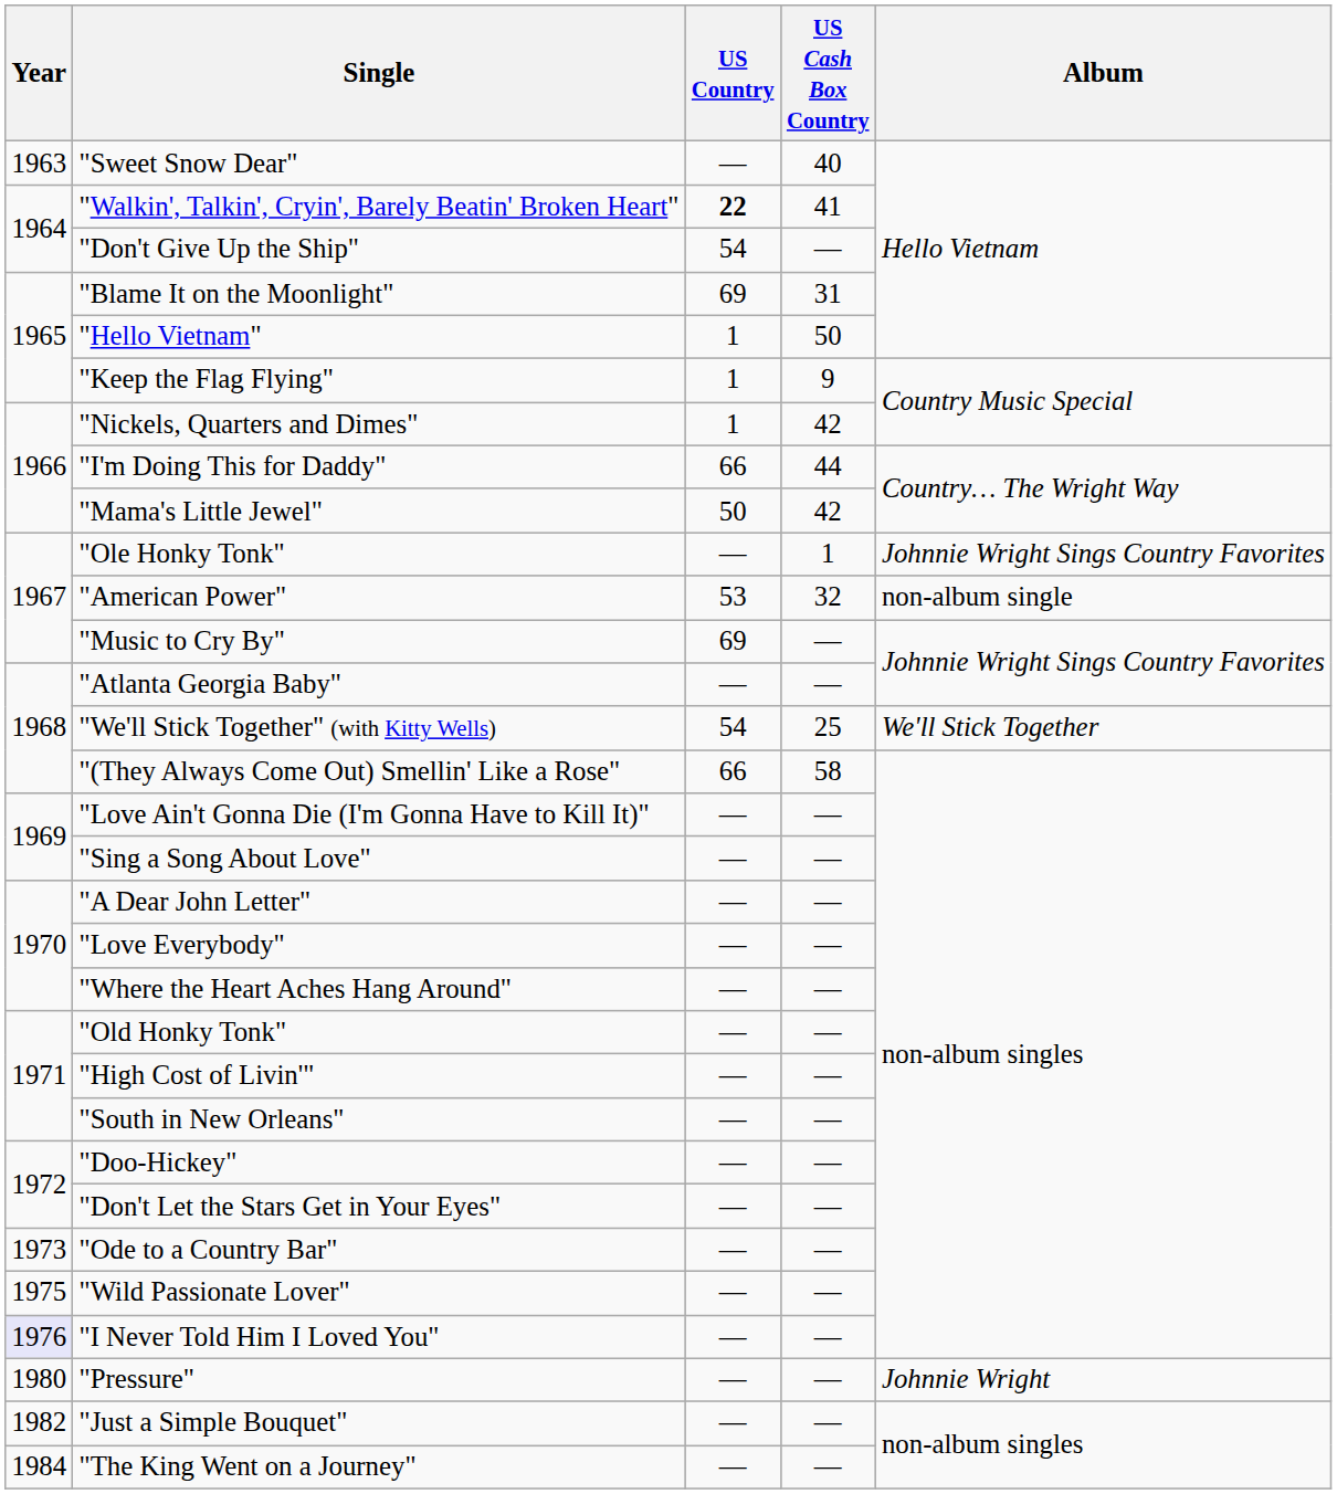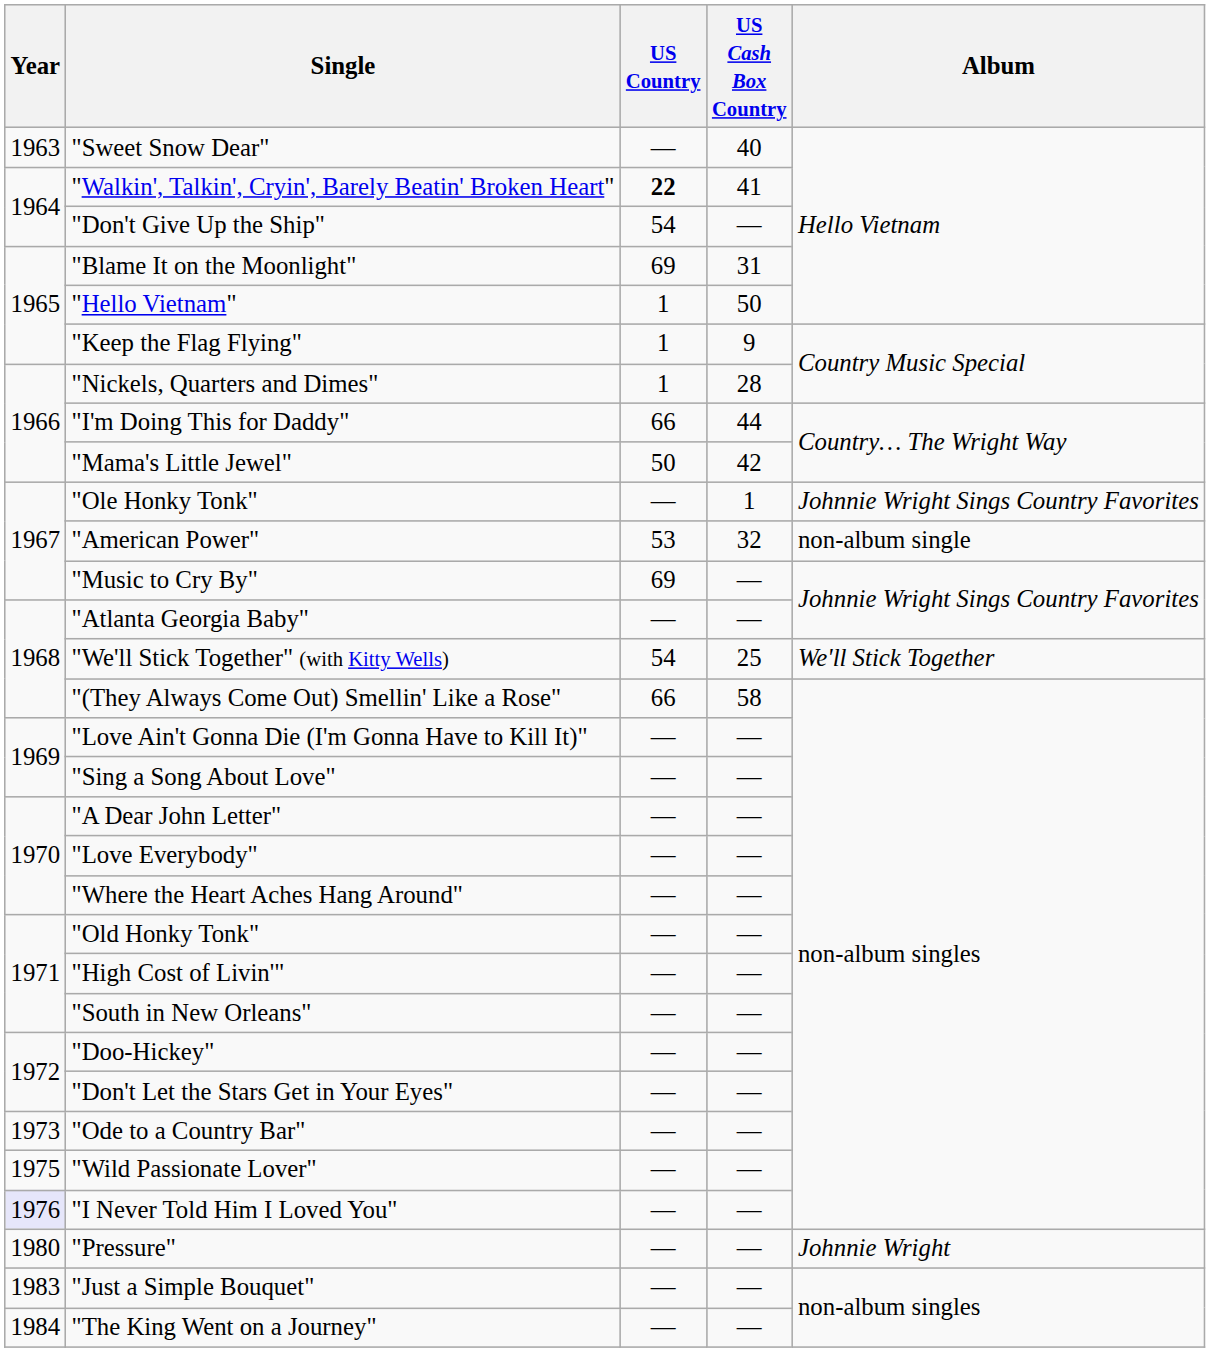"Nickels, Quarters and Dimes" | US Cash Box Country: 42 -> 28
"Just a Simple Bouquet" | Year: 1982 -> 1983
